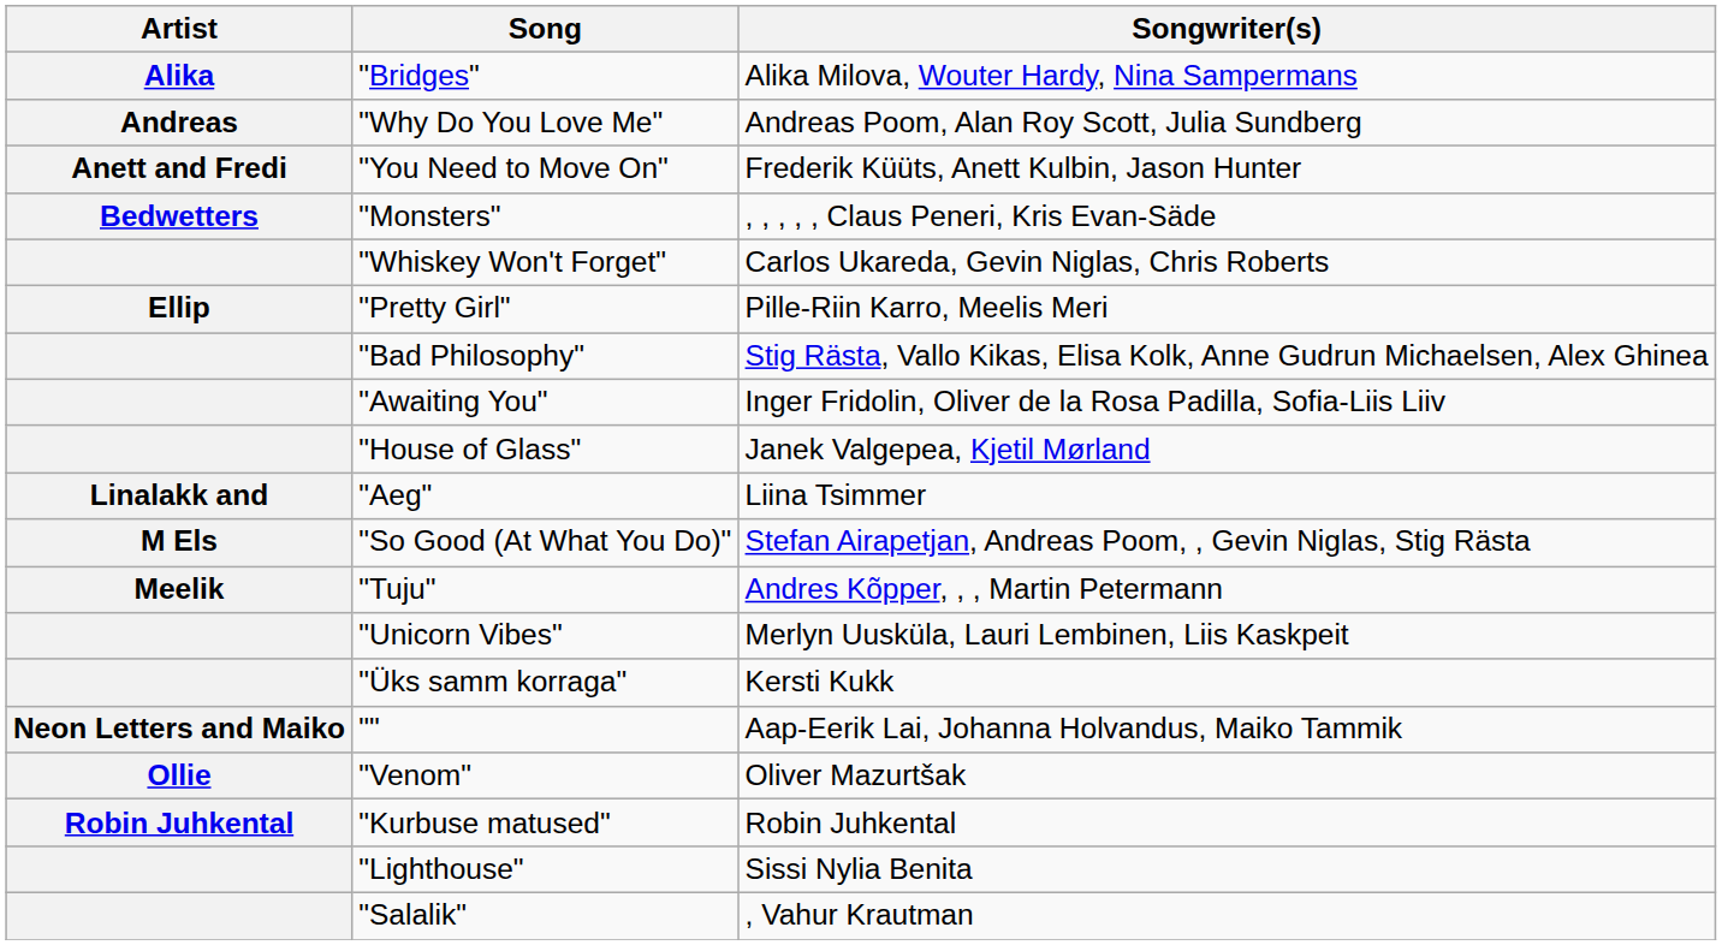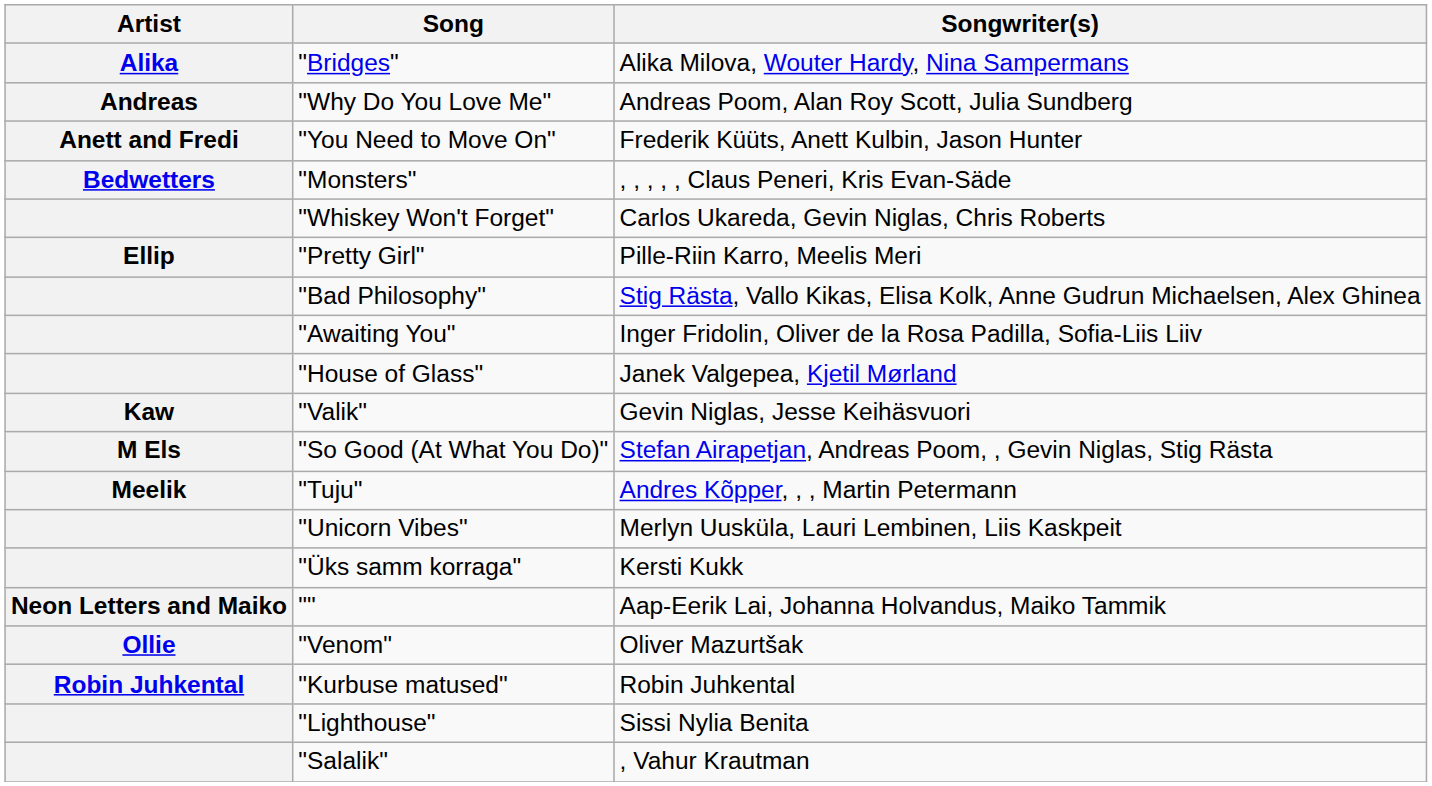+ row: Kaw | "Valik" | Gevin Niglas, Jesse Keihäsvuori
- row: Linalakk and | "Aeg" | Liina Tsimmer
